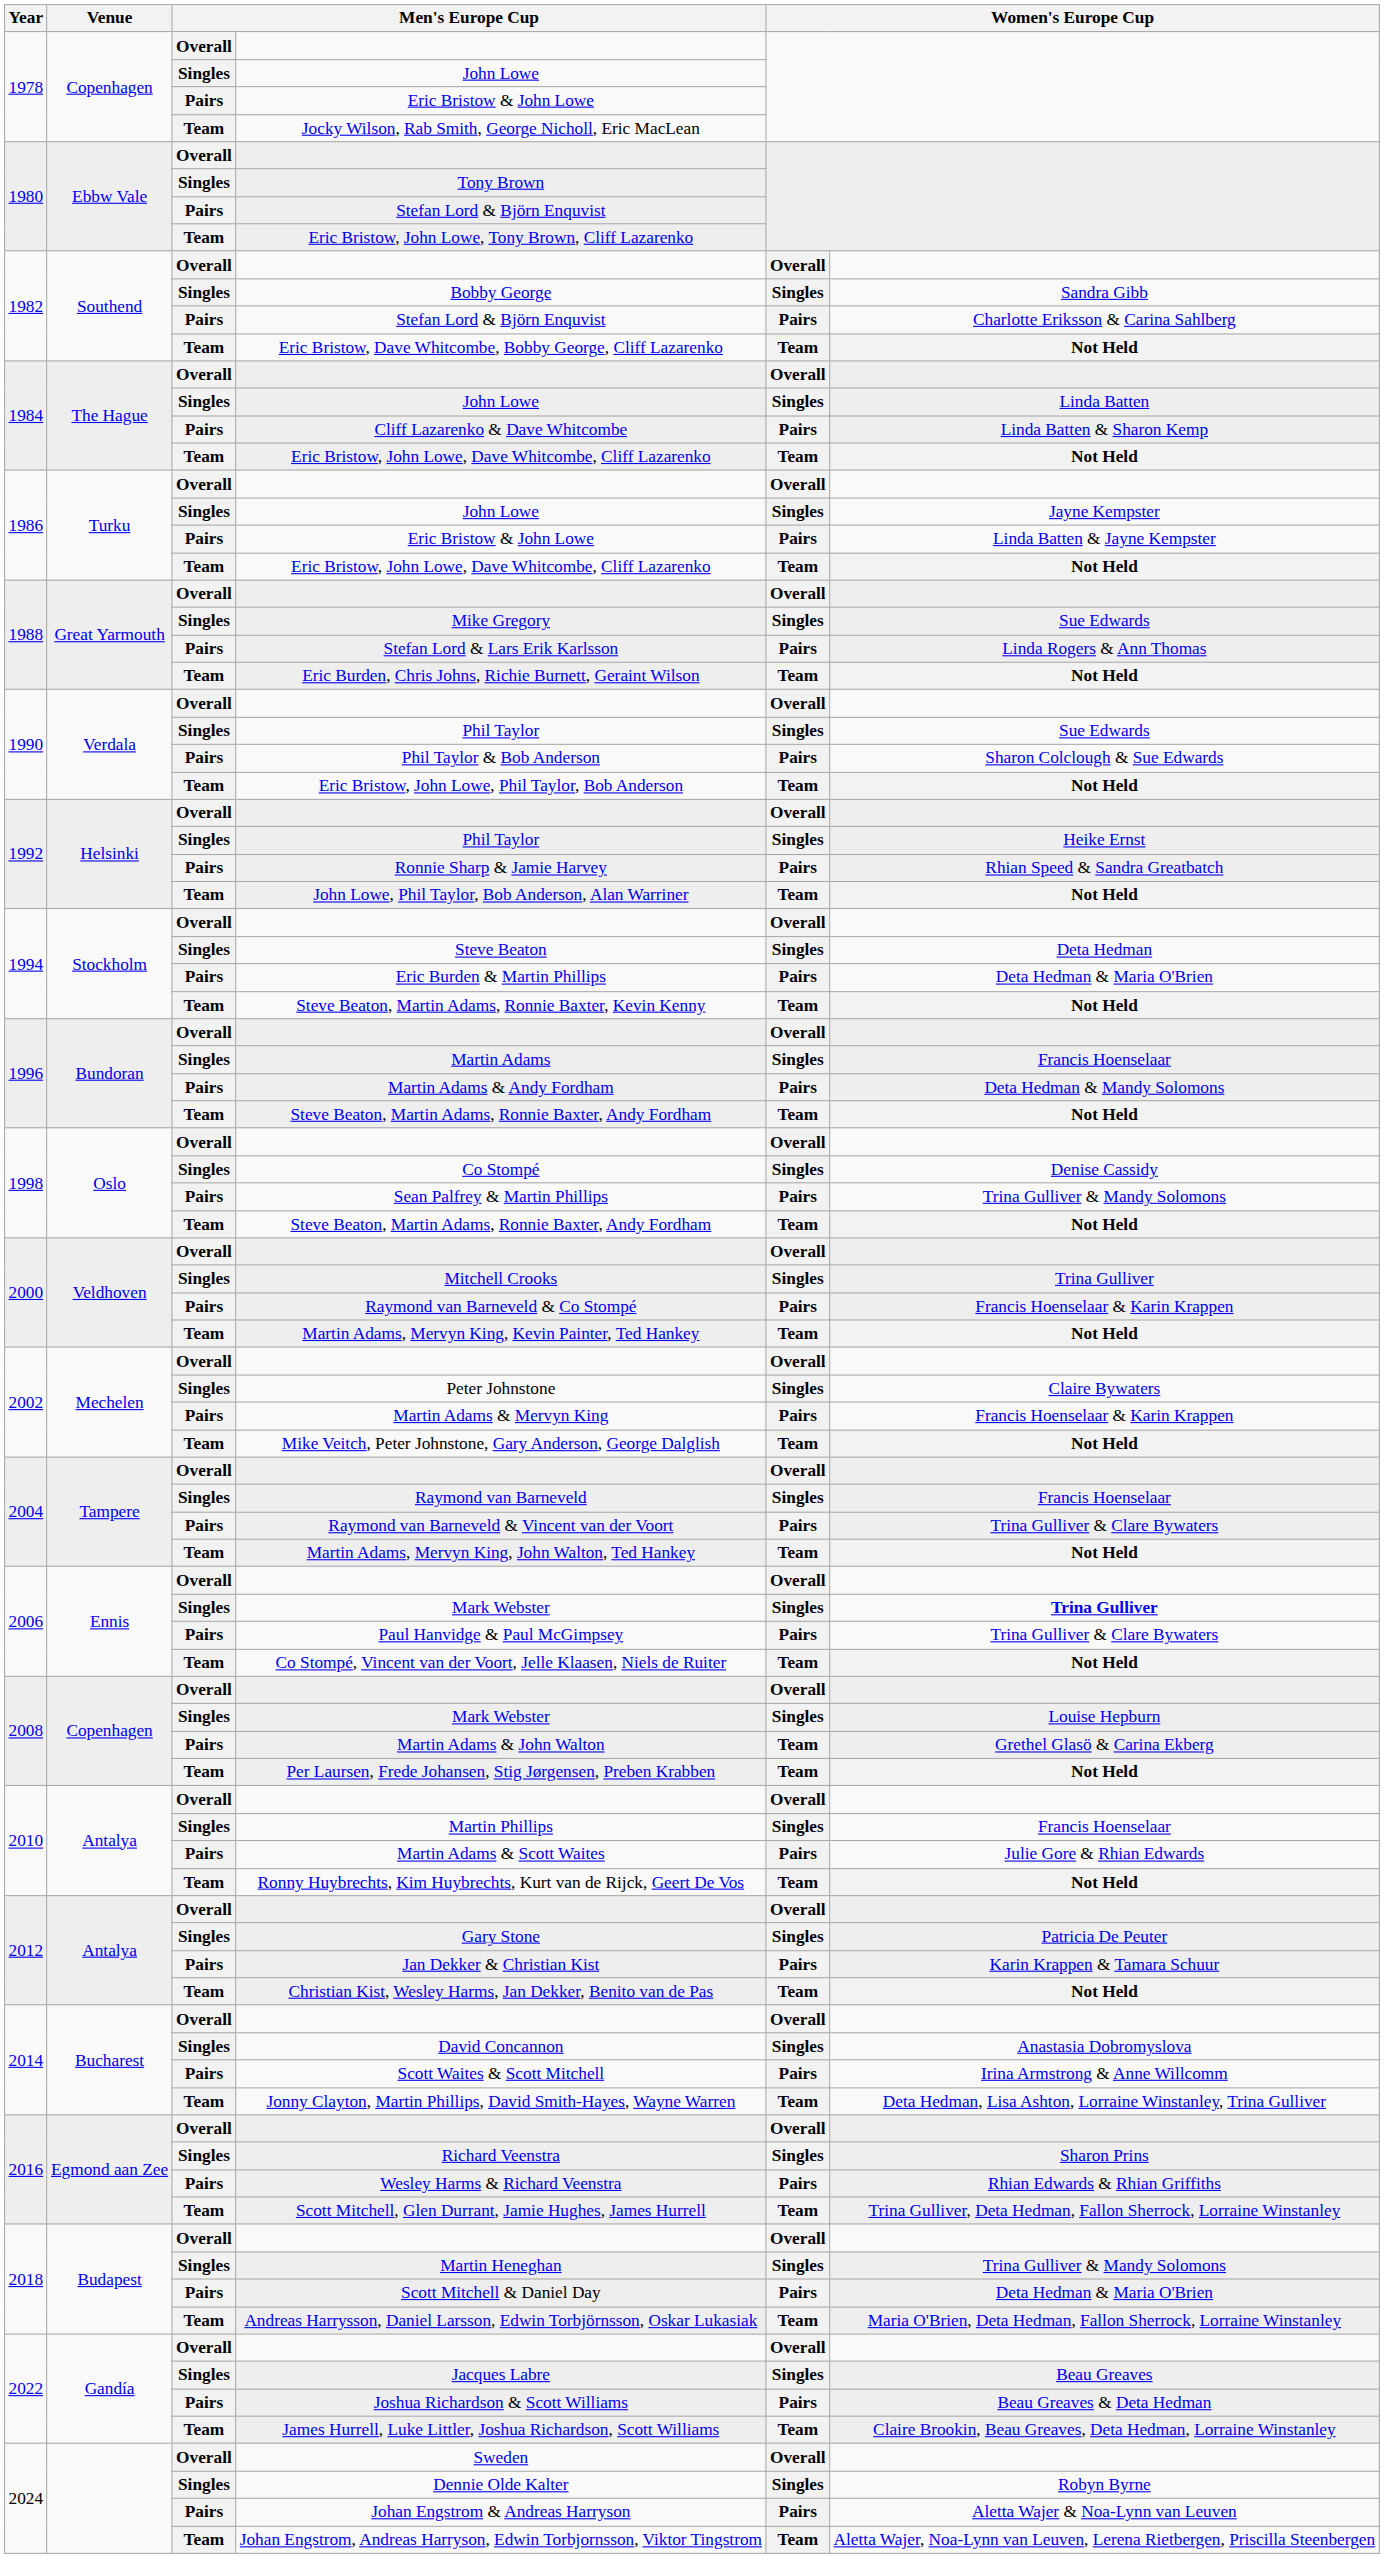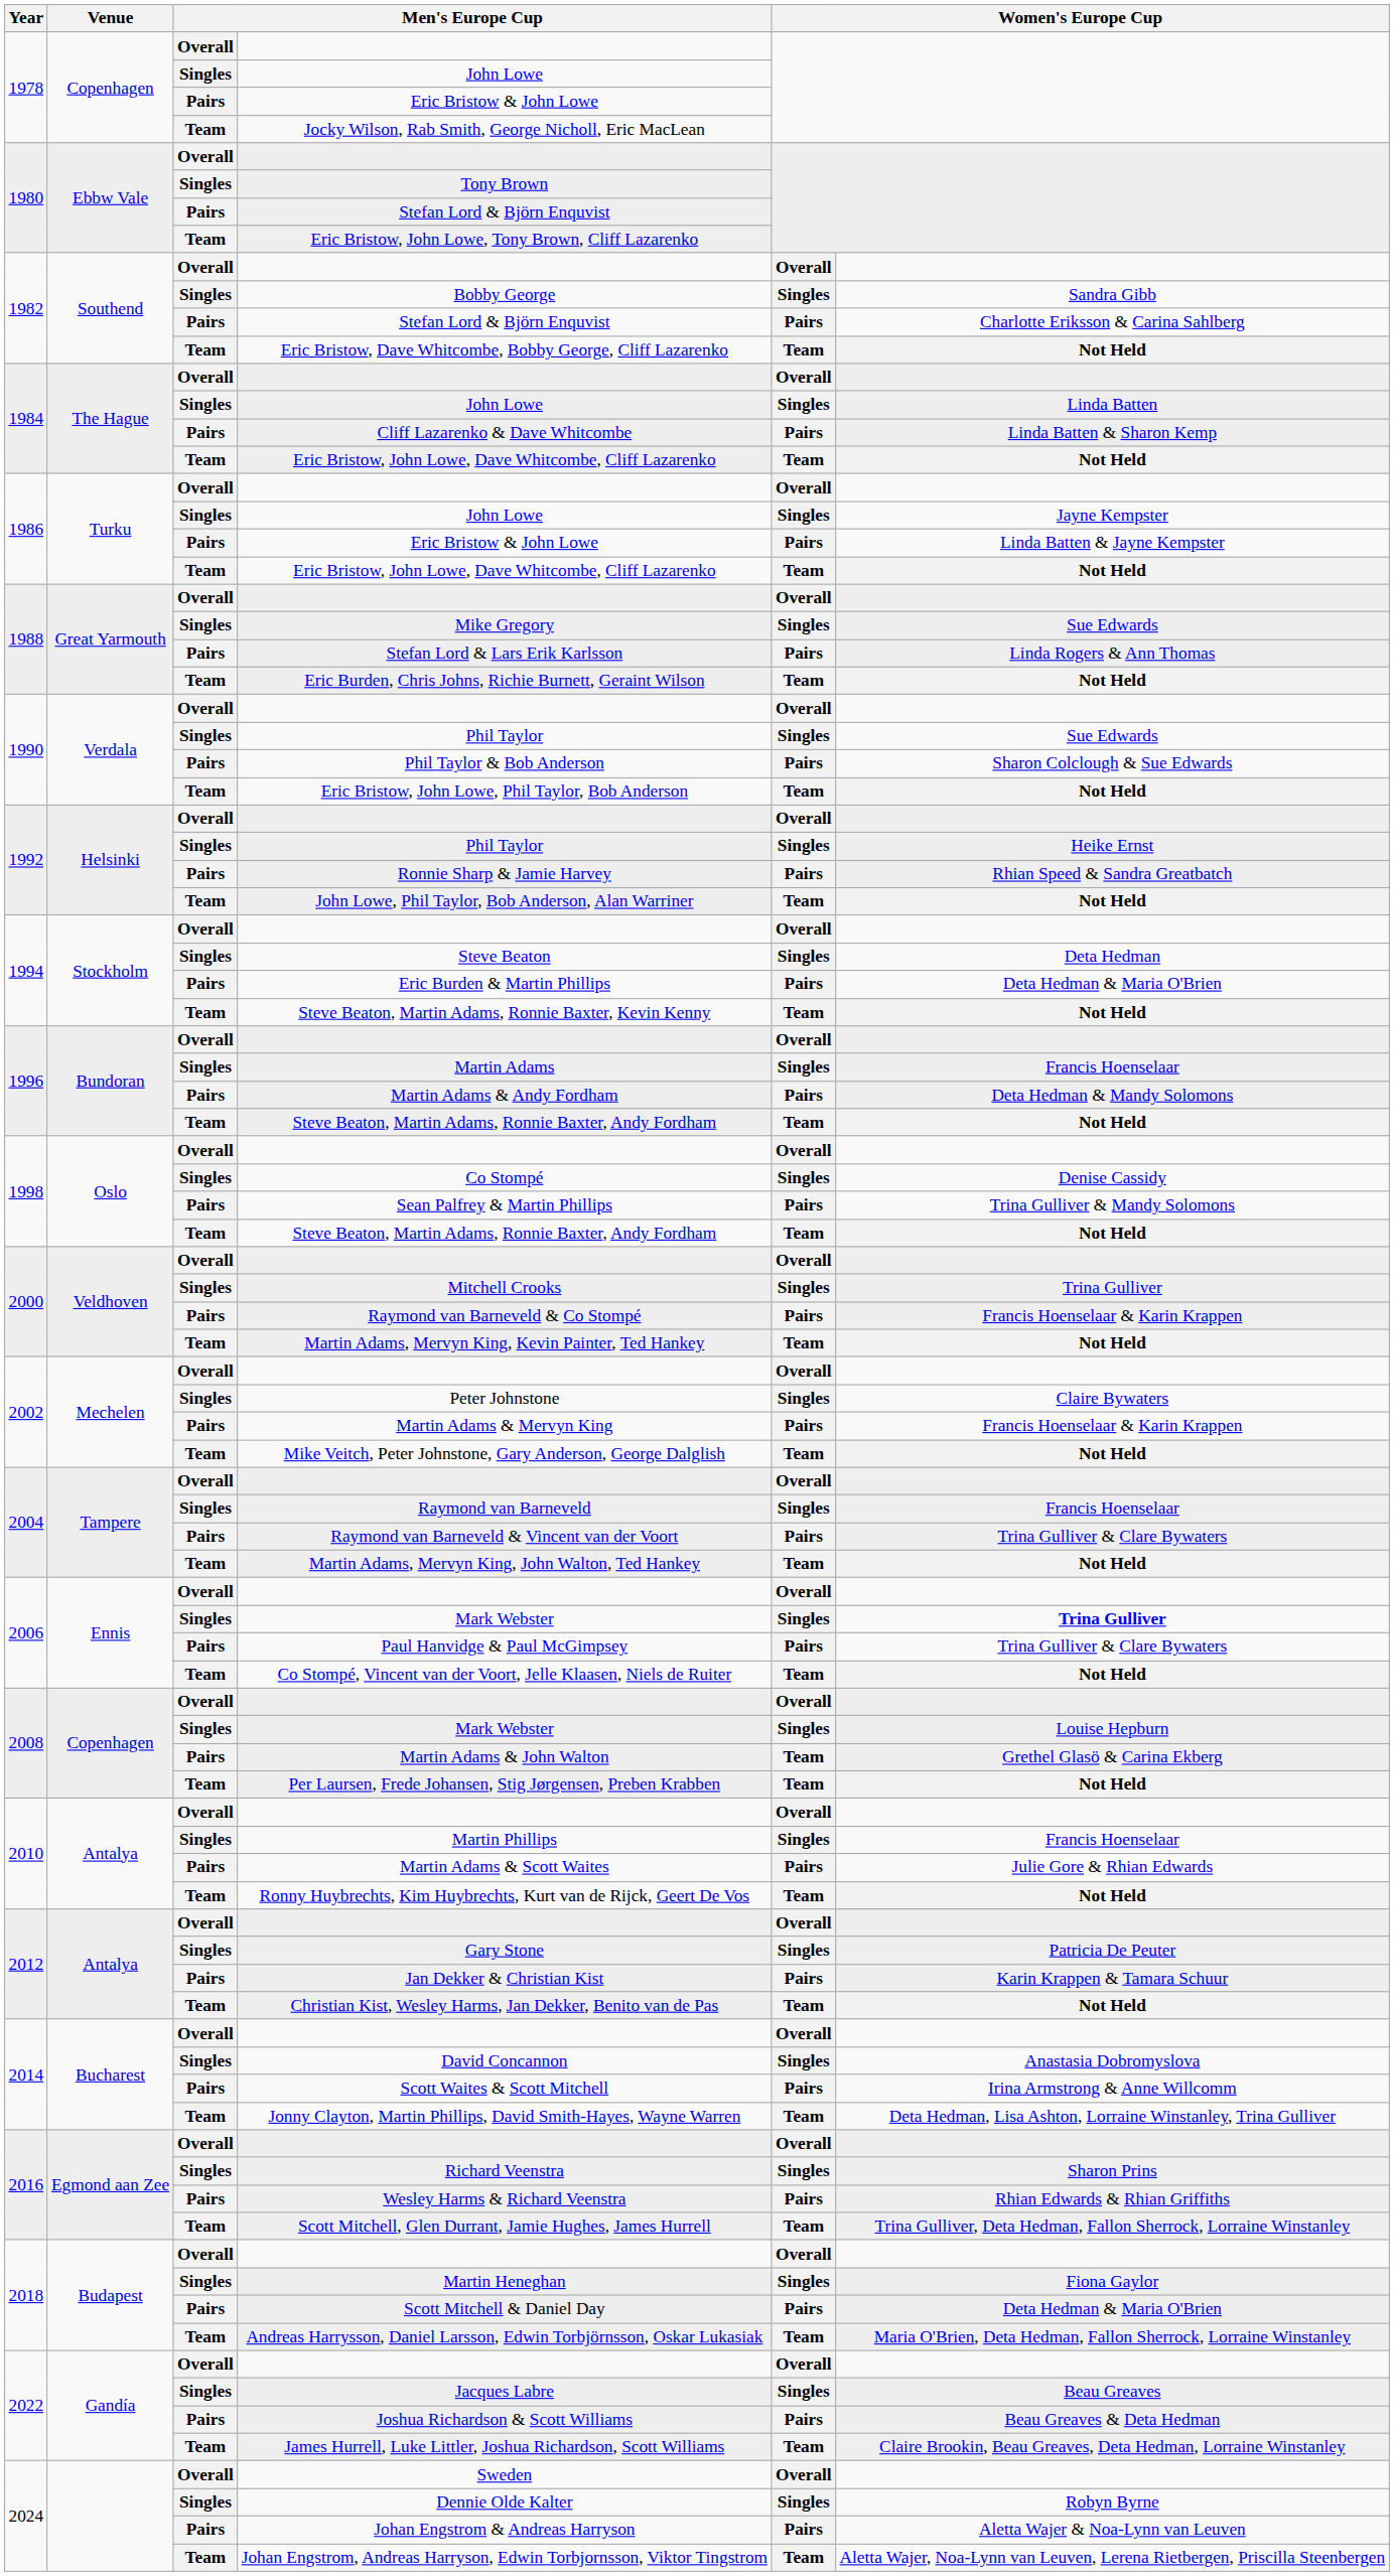Martin Heneghan | column 6: Trina Gulliver & Mandy Solomons -> Fiona Gaylor
